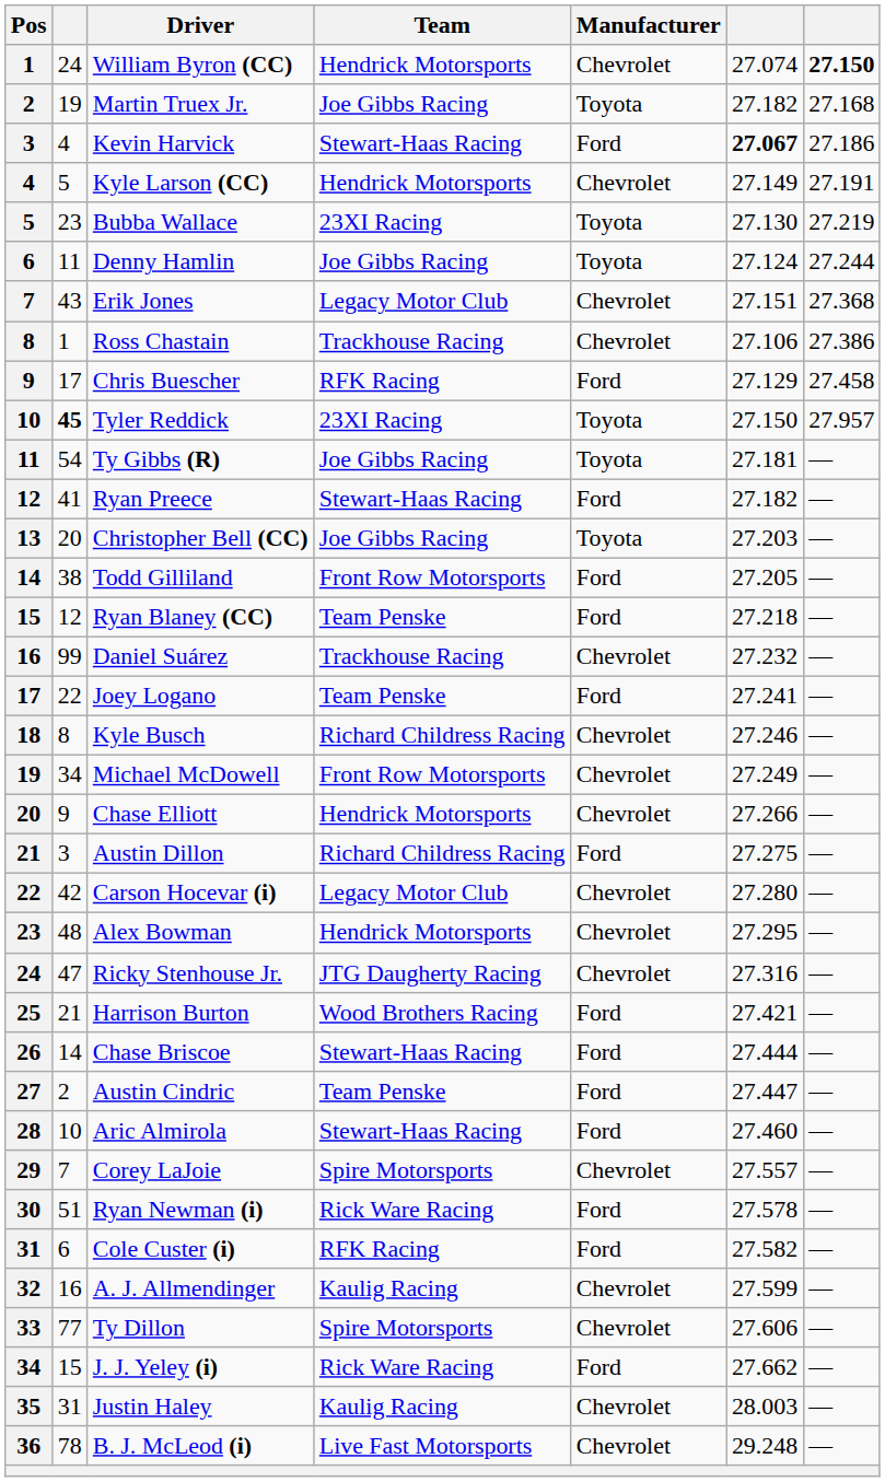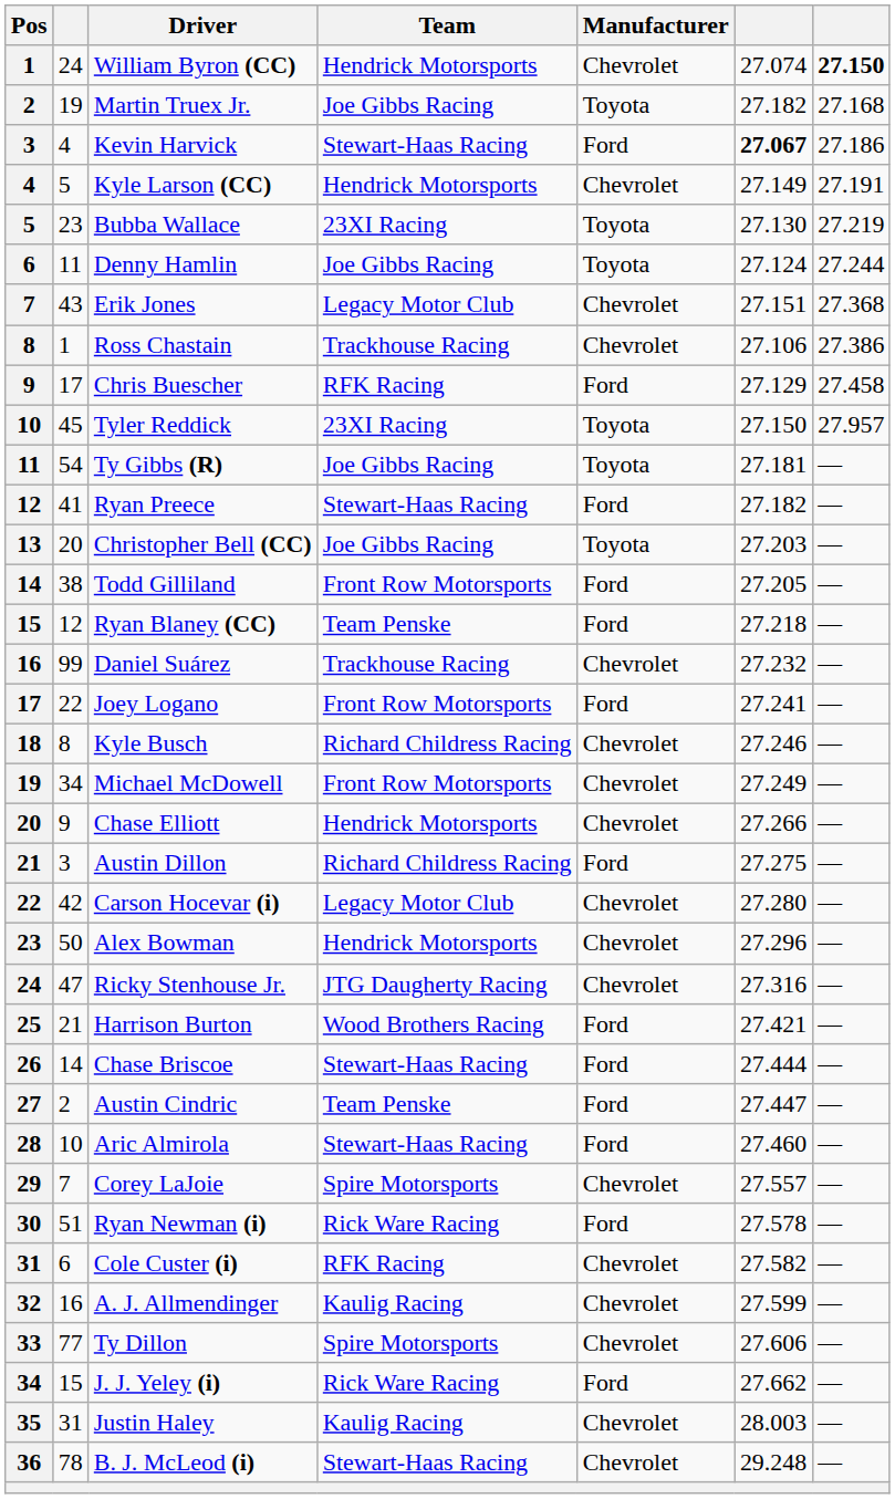Tyler Reddick | column 2: bold -> normal
Joey Logano | Team: Team Penske -> Front Row Motorsports
Alex Bowman | column 2: 48 -> 50
Alex Bowman | column 6: 27.295 -> 27.296
Cole Custer (i) | Manufacturer: Ford -> Chevrolet
B. J. McLeod (i) | Team: Live Fast Motorsports -> Stewart-Haas Racing
